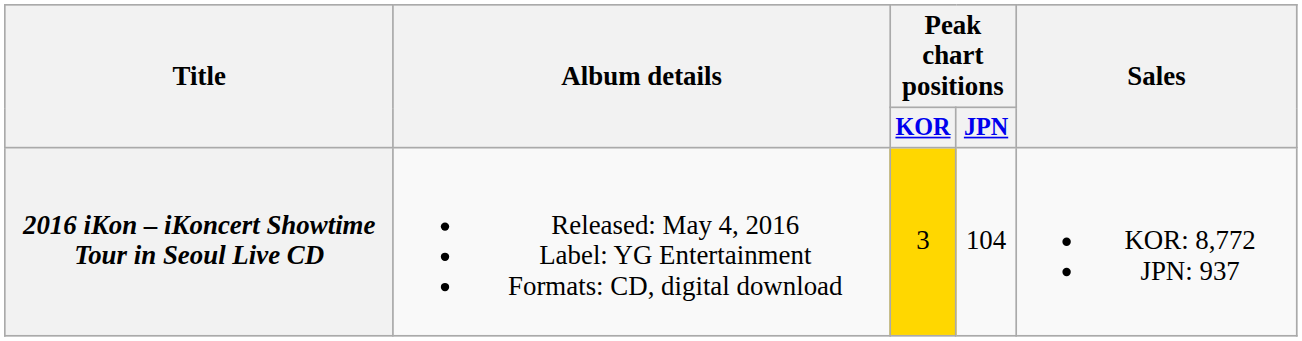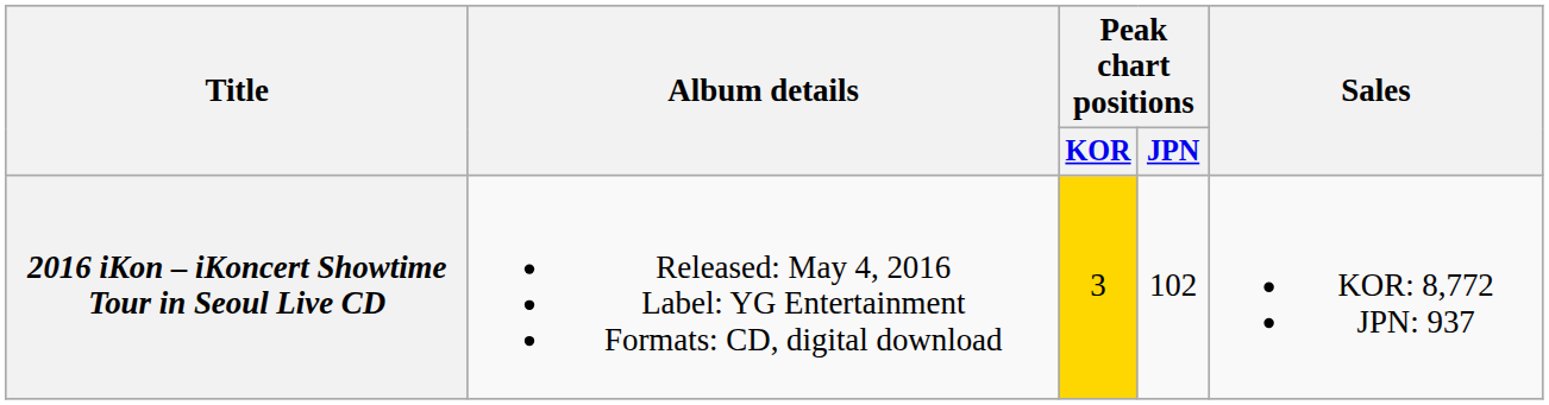2016 iKon – iKoncert Showtime Tour in Seoul Live CD | Peak chart positions / JPN: 104 -> 102
